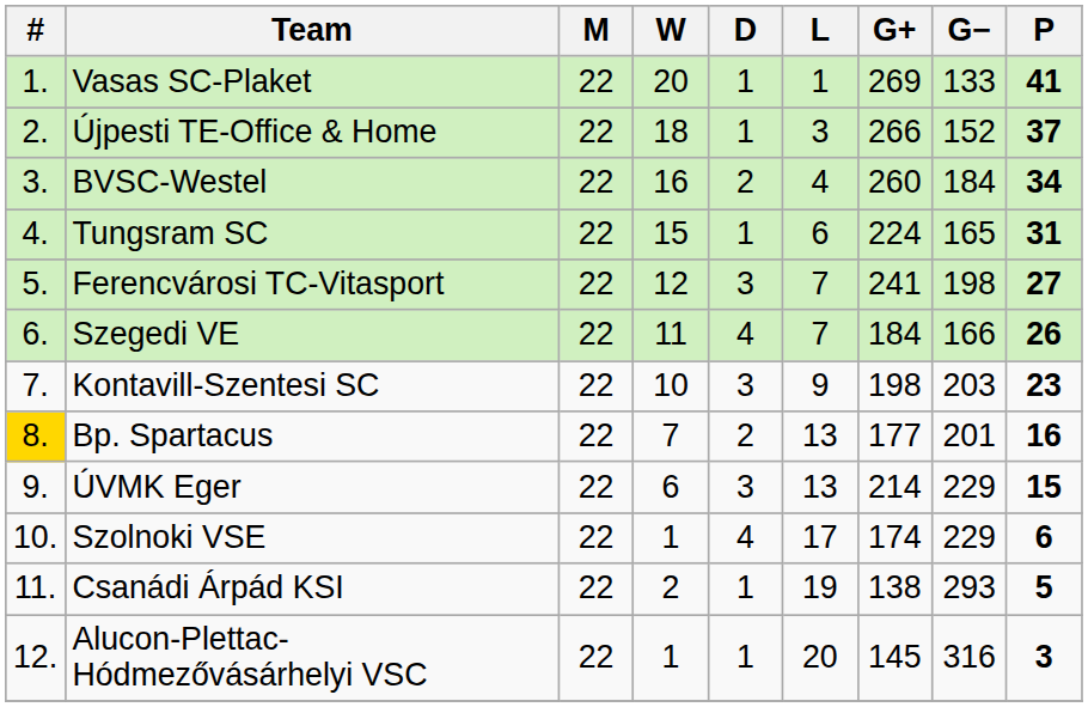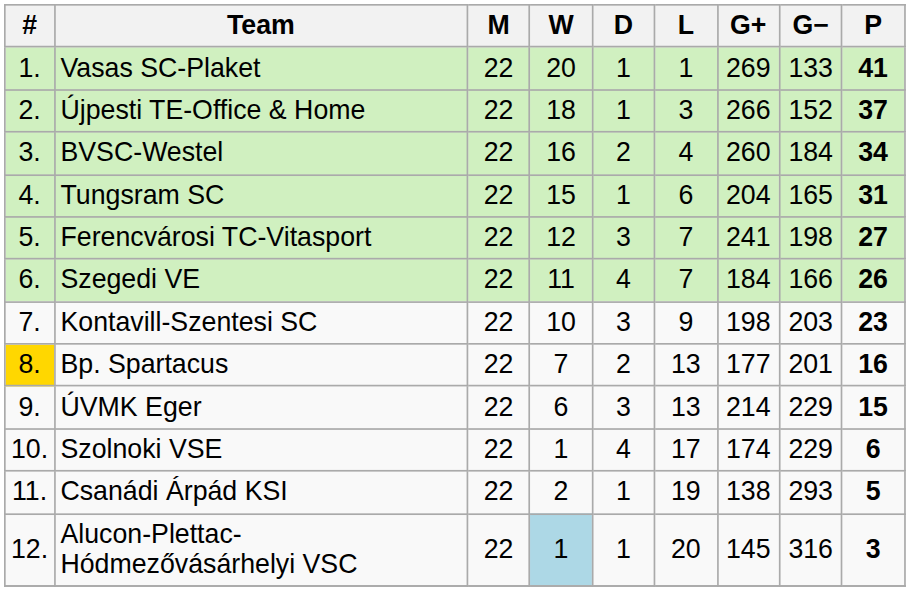Tungsram SC | G+: 224 -> 204
Alucon-Plettac-Hódmezővásárhelyi VSC | W: no background -> lightblue background
